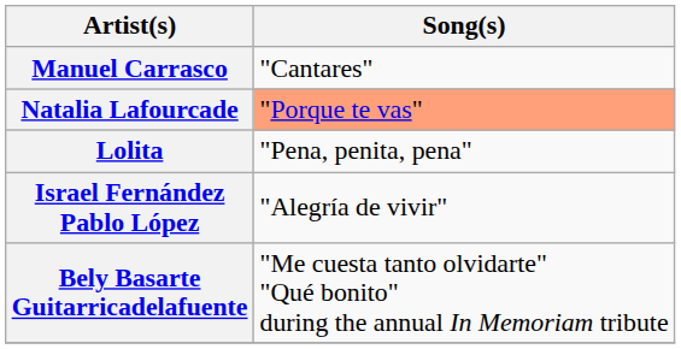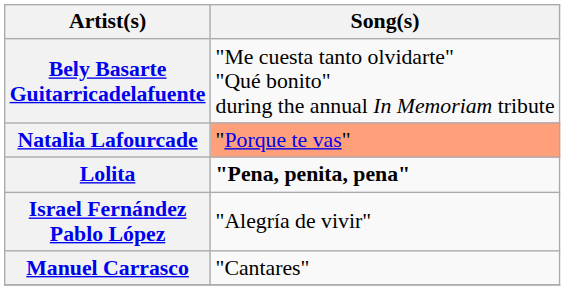rows swapped: Manuel Carrasco <-> Bely Basarte Guitarricadelafuente
Lolita | Song(s): normal -> bold
